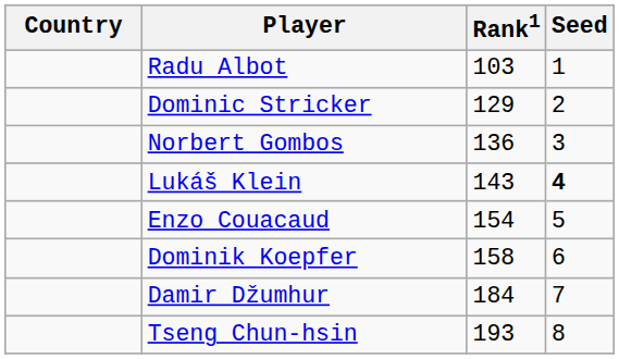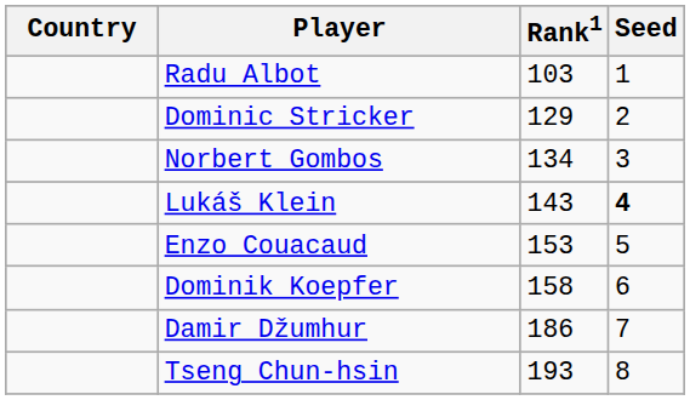Norbert Gombos | Rank1: 136 -> 134
Enzo Couacaud | Rank1: 154 -> 153
Damir Džumhur | Rank1: 184 -> 186
